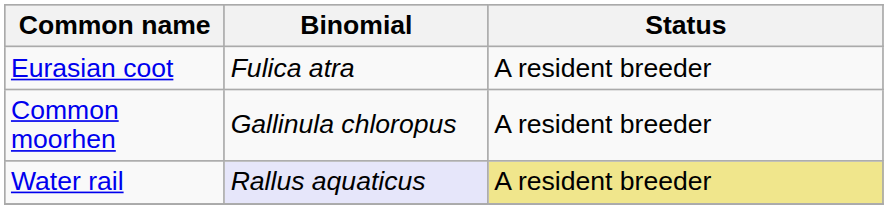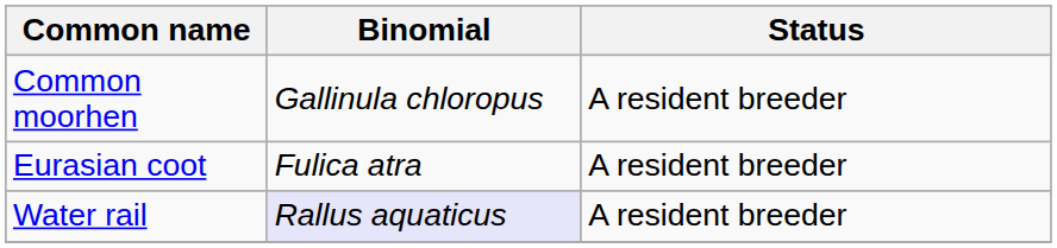rows swapped: Eurasian coot <-> Common moorhen
Water rail | Status: khaki background -> no background
